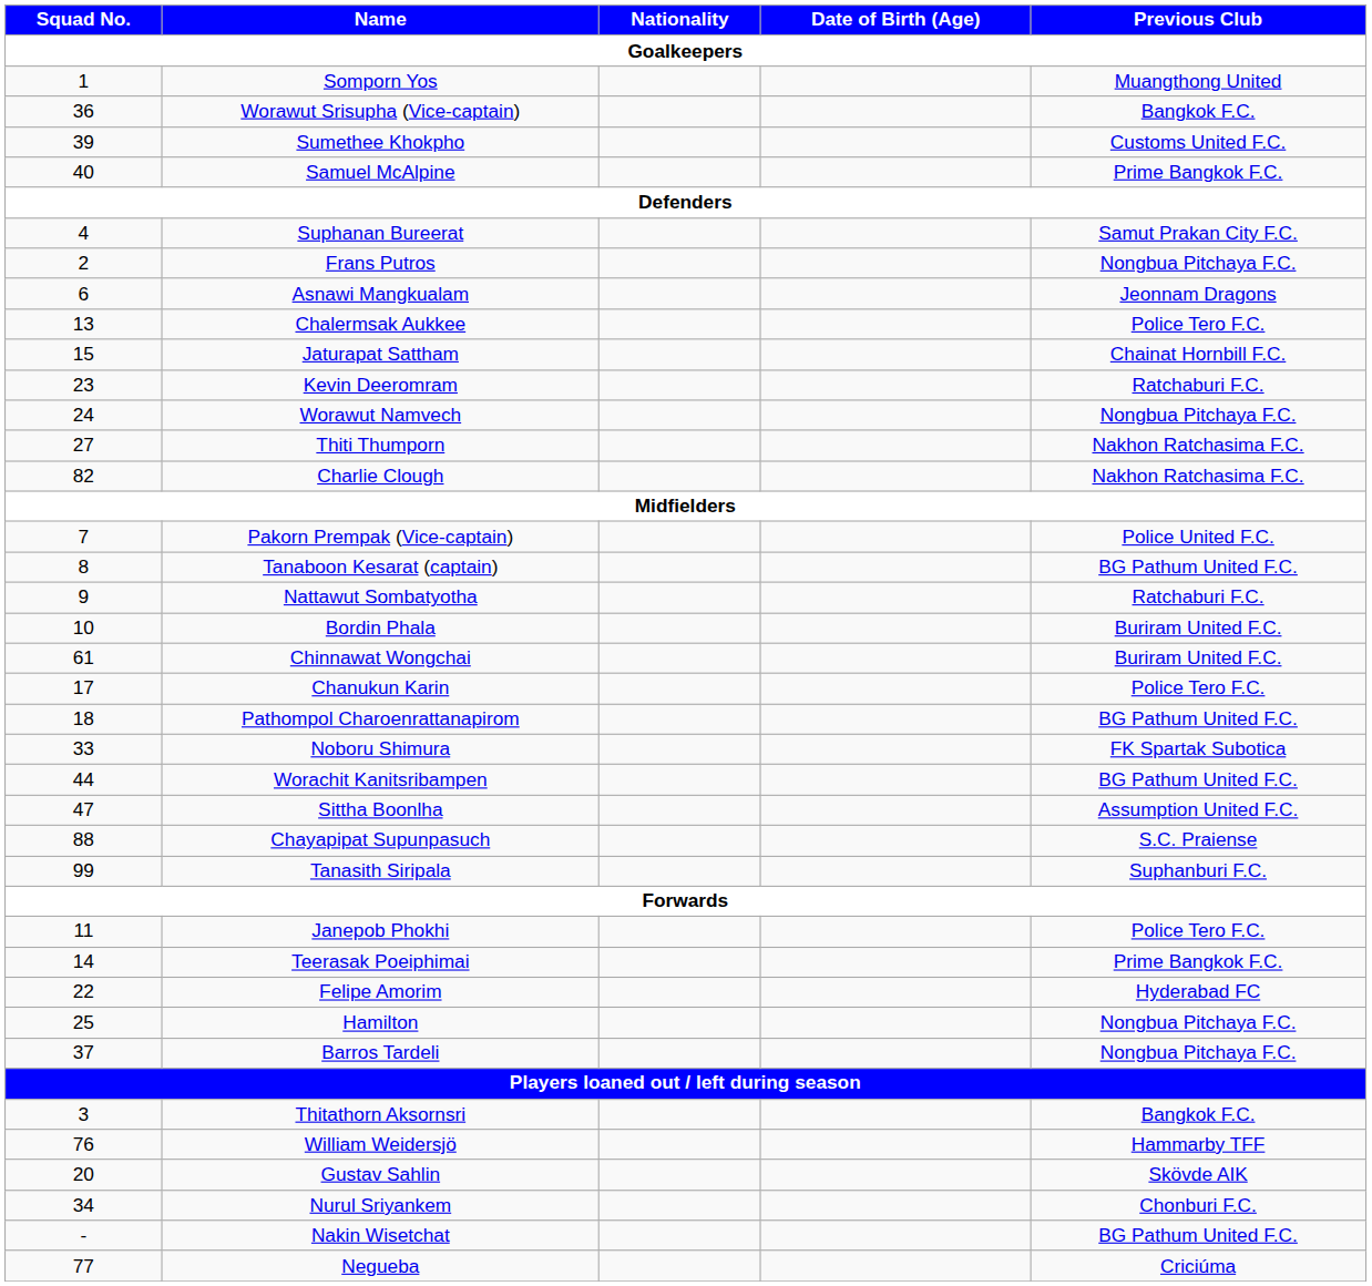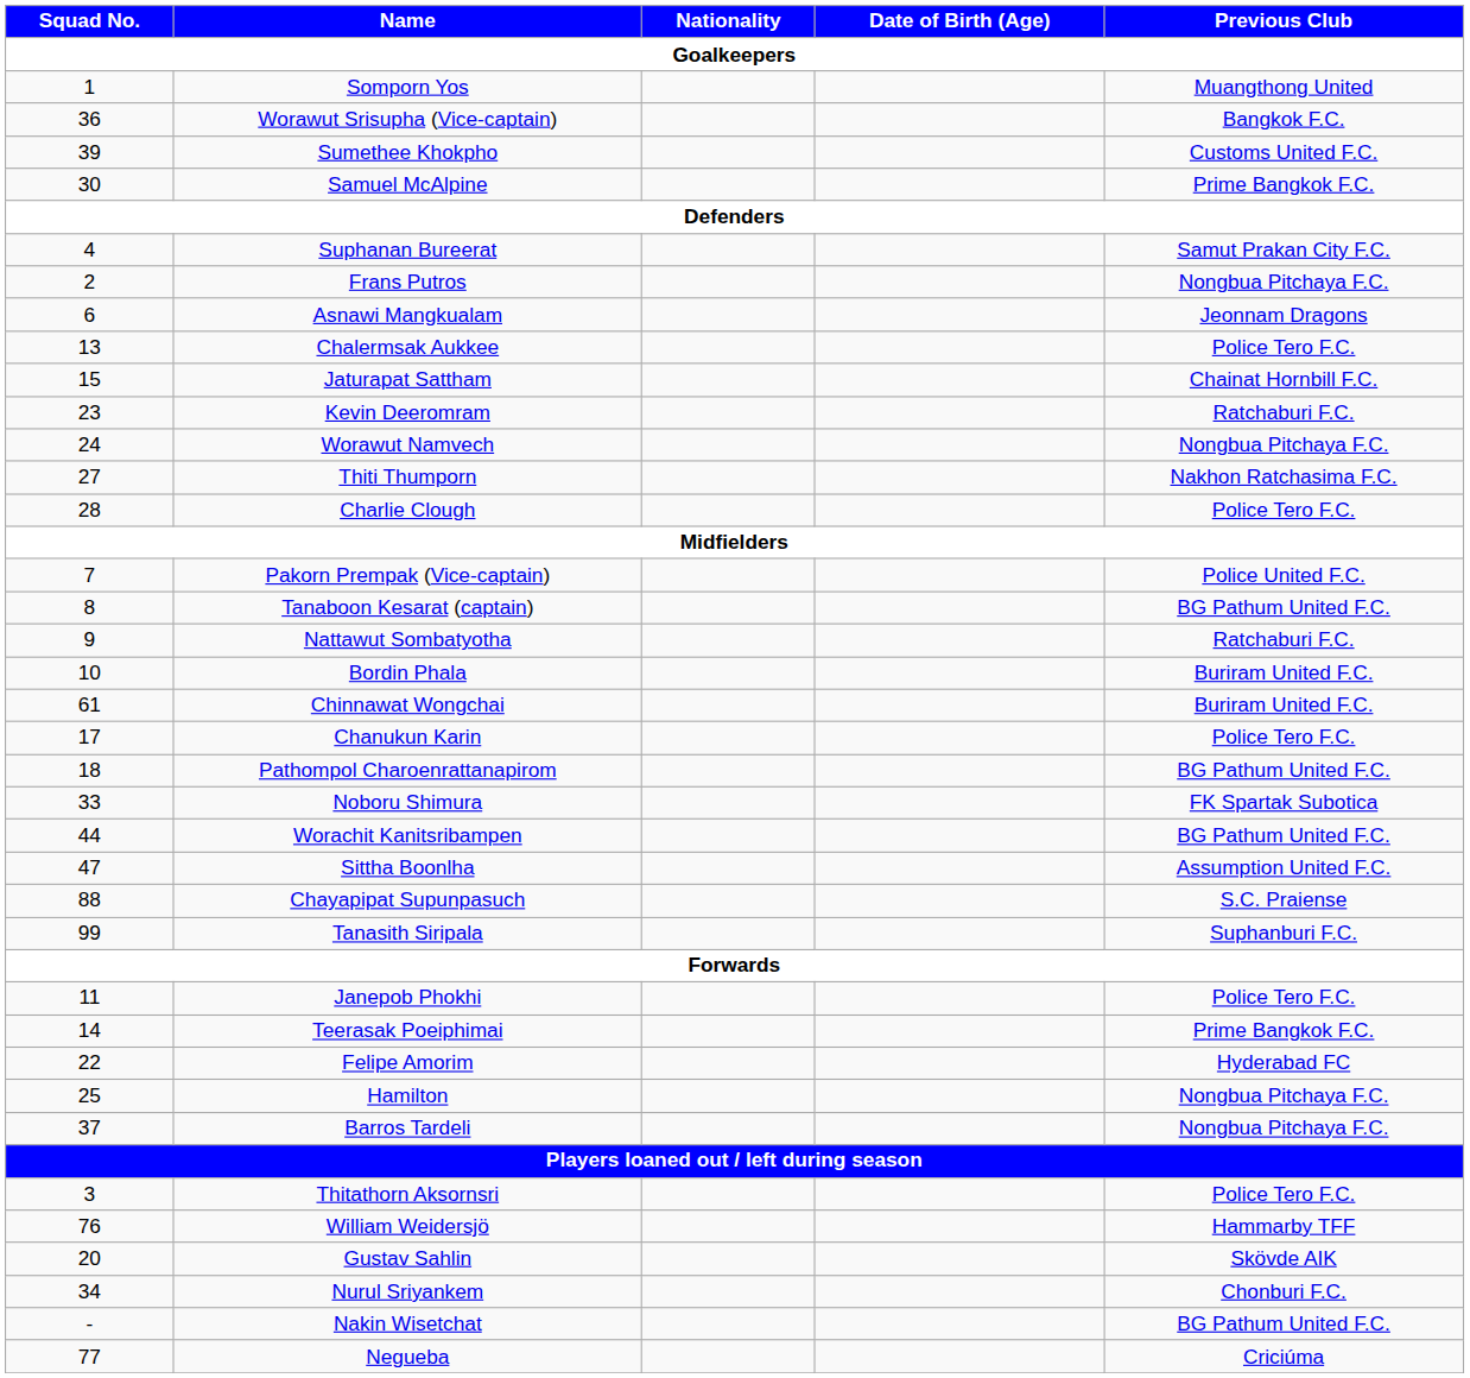Samuel McAlpine | Squad No.: 40 -> 30
Charlie Clough | Squad No.: 82 -> 28
Charlie Clough | Previous Club: Nakhon Ratchasima F.C. -> Police Tero F.C.
Thitathorn Aksornsri | Previous Club: Bangkok F.C. -> Police Tero F.C.
